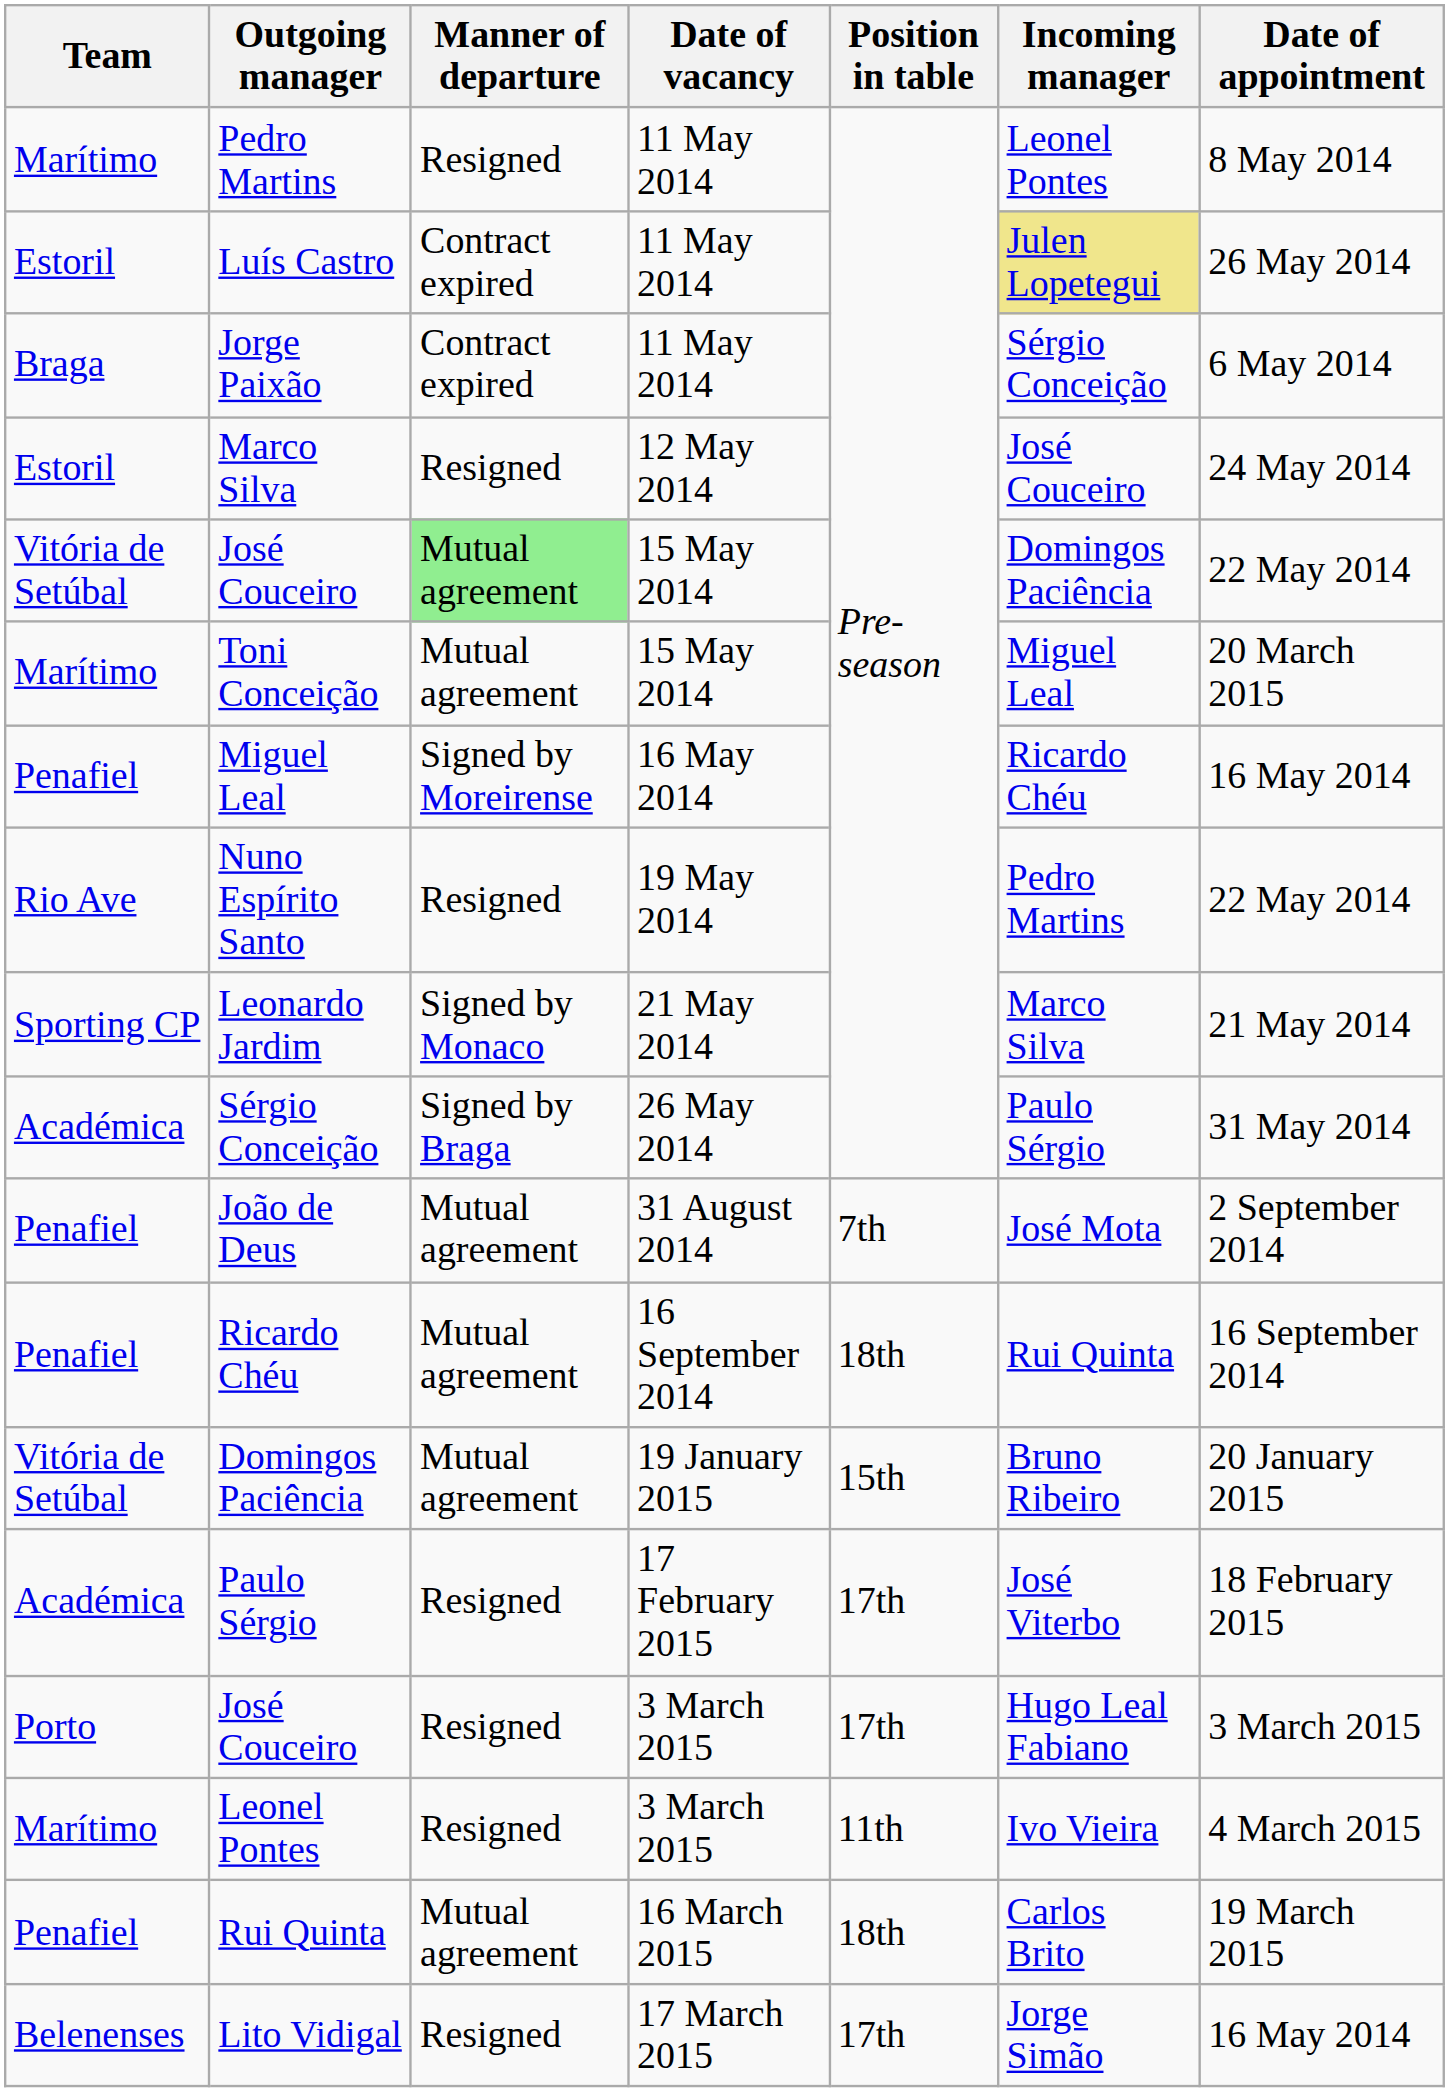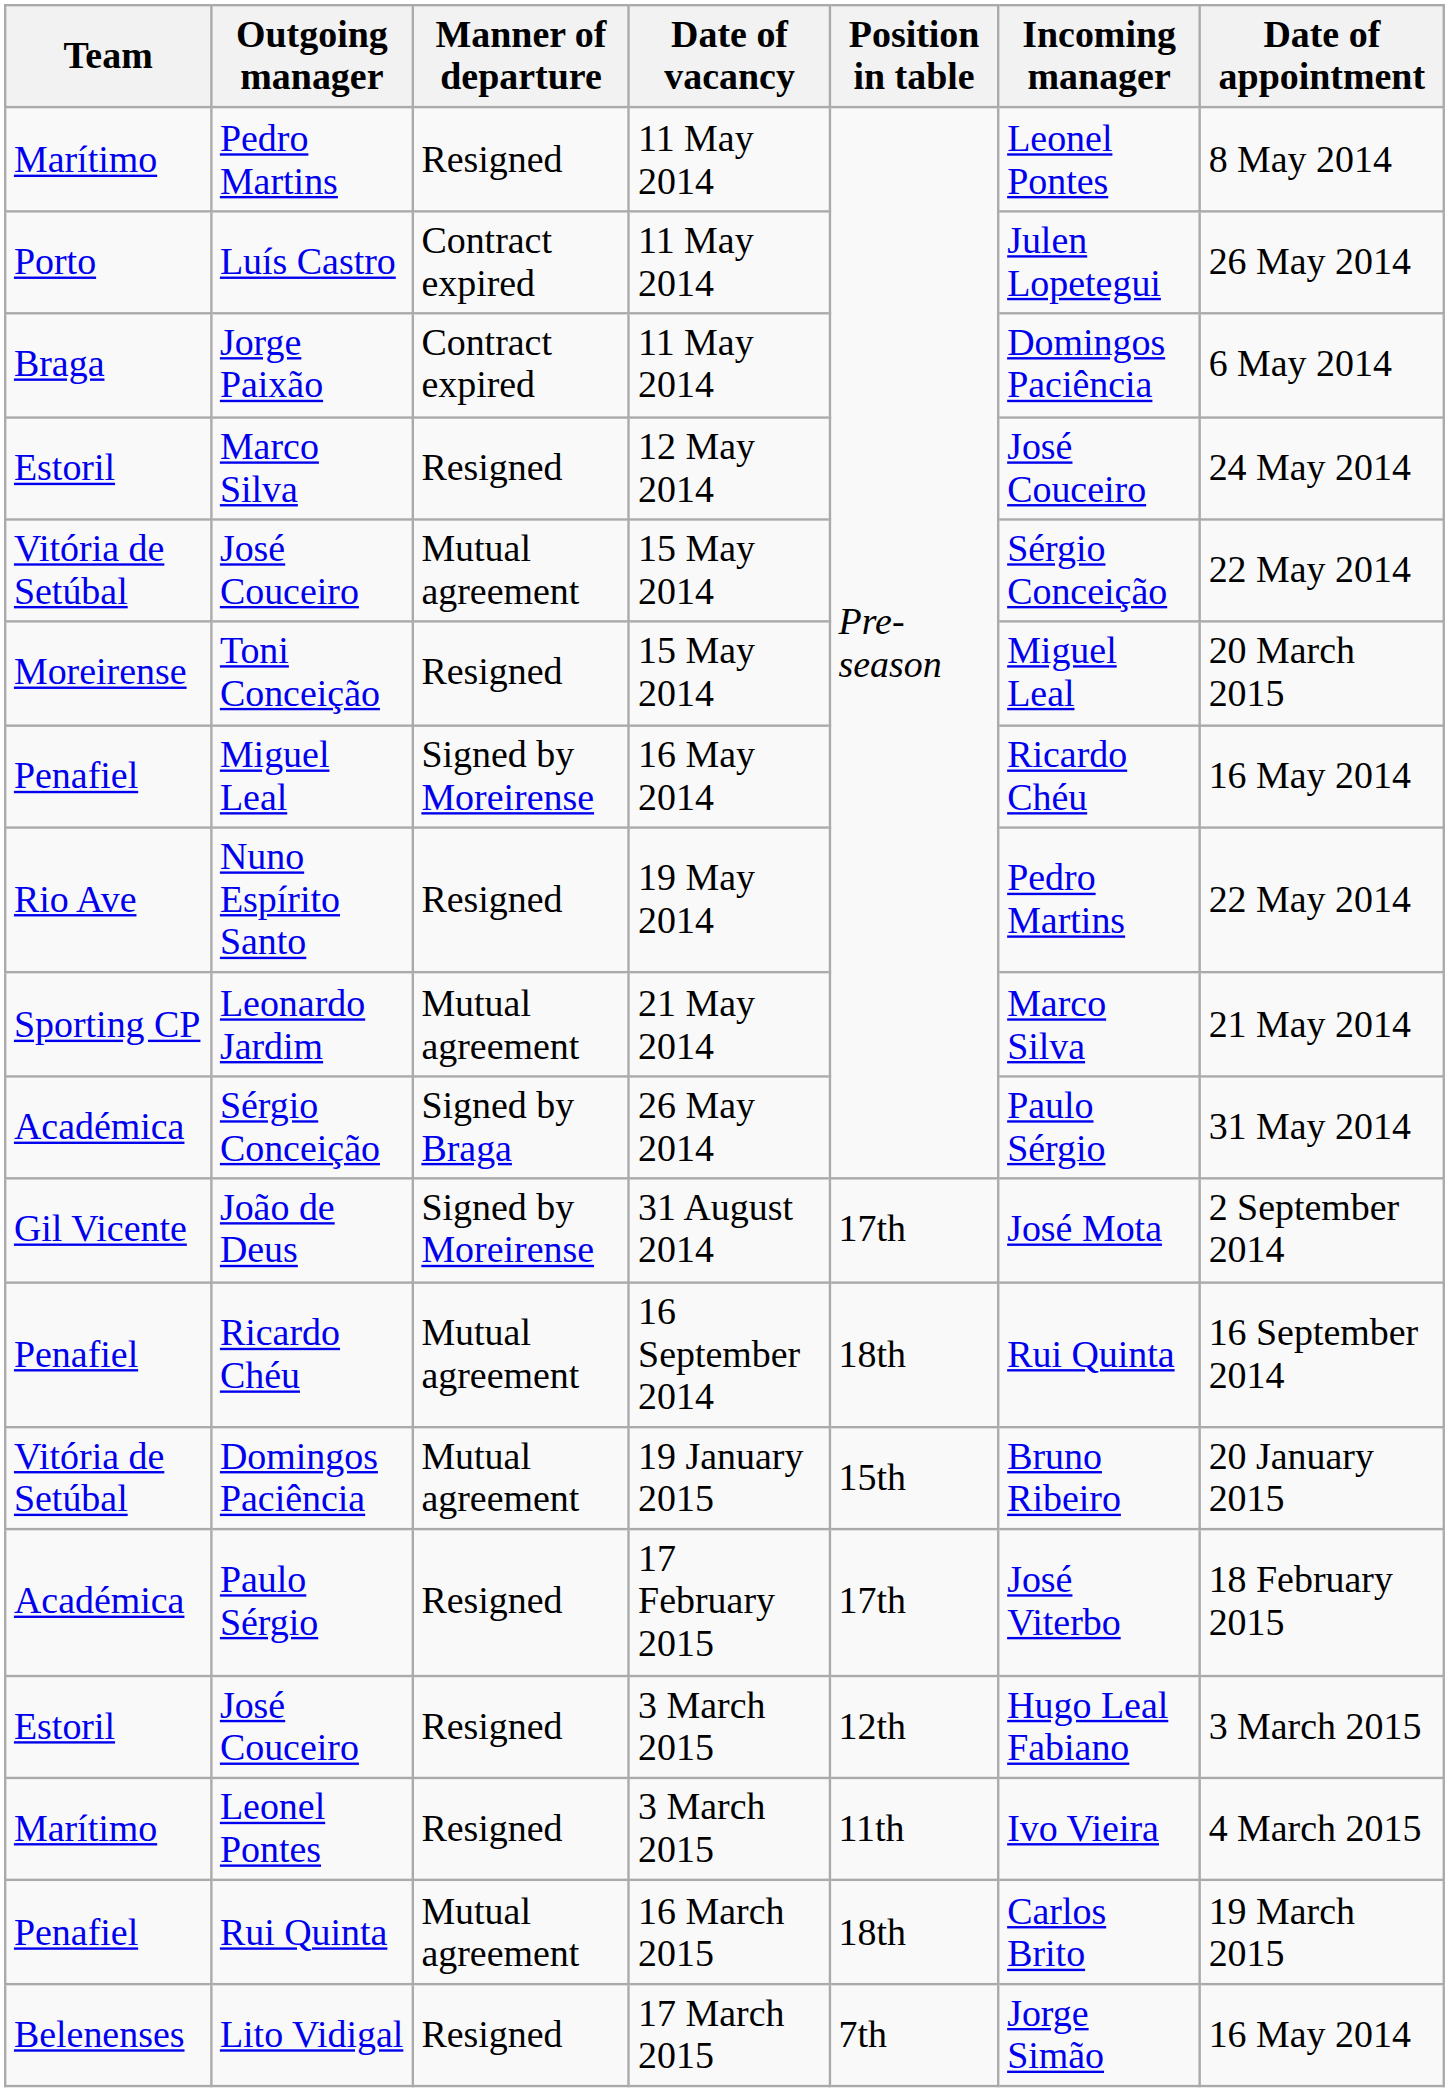Luís Castro | Team: Estoril -> Porto
Luís Castro | Incoming manager: khaki background -> no background
Jorge Paixão | Incoming manager: Sérgio Conceição -> Domingos Paciência
José Couceiro / 15 May 2014 | Manner of departure: lightgreen background -> no background
José Couceiro / 15 May 2014 | Incoming manager: Domingos Paciência -> Sérgio Conceição
Toni Conceição | Team: Marítimo -> Moreirense
Toni Conceição | Manner of departure: Mutual agreement -> Resigned
Leonardo Jardim | Manner of departure: Signed by Monaco -> Mutual agreement
João de Deus | Team: Penafiel -> Gil Vicente
João de Deus | Manner of departure: Mutual agreement -> Signed by Moreirense
João de Deus | Position in table: 7th -> 17th
José Couceiro / 3 March 2015 | Team: Porto -> Estoril
José Couceiro / 3 March 2015 | Position in table: 17th -> 12th
Lito Vidigal | Position in table: 17th -> 7th
